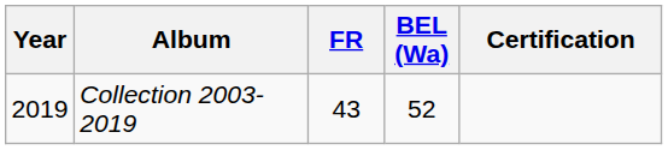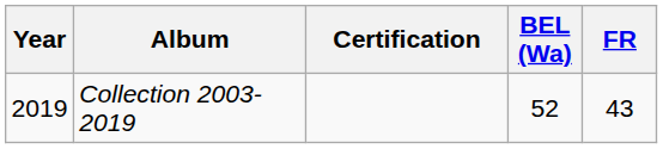columns swapped: FR <-> Certification
